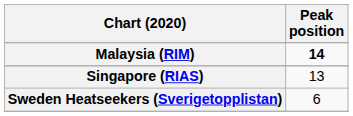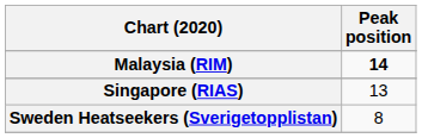Sweden Heatseekers (Sverigetopplistan) | Peak position: 6 -> 8
